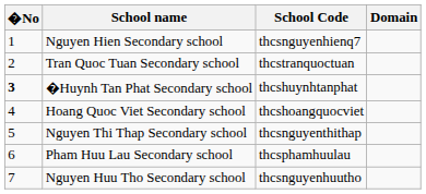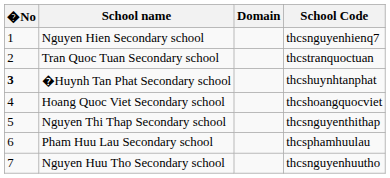columns swapped: School Code <-> Domain
